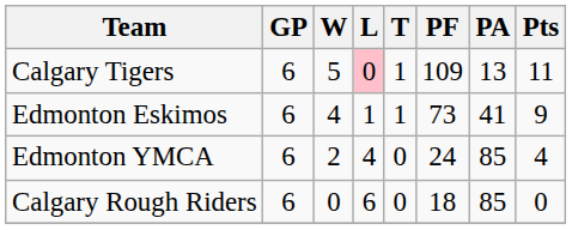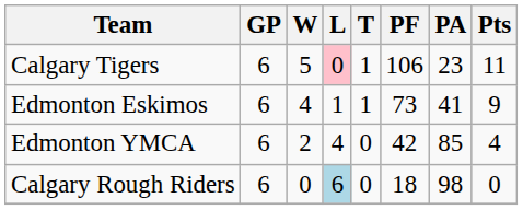Calgary Tigers | PF: 109 -> 106
Calgary Tigers | PA: 13 -> 23
Edmonton YMCA | PF: 24 -> 42
Calgary Rough Riders | L: no background -> lightblue background
Calgary Rough Riders | PA: 85 -> 98
